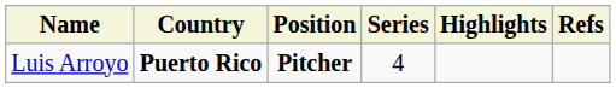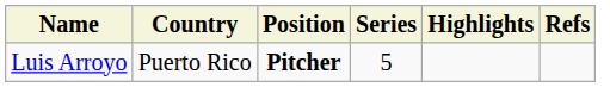Luis Arroyo | Country: bold -> normal
Luis Arroyo | Series: 4 -> 5
